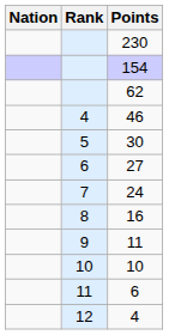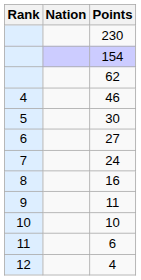columns swapped: Rank <-> Nation
